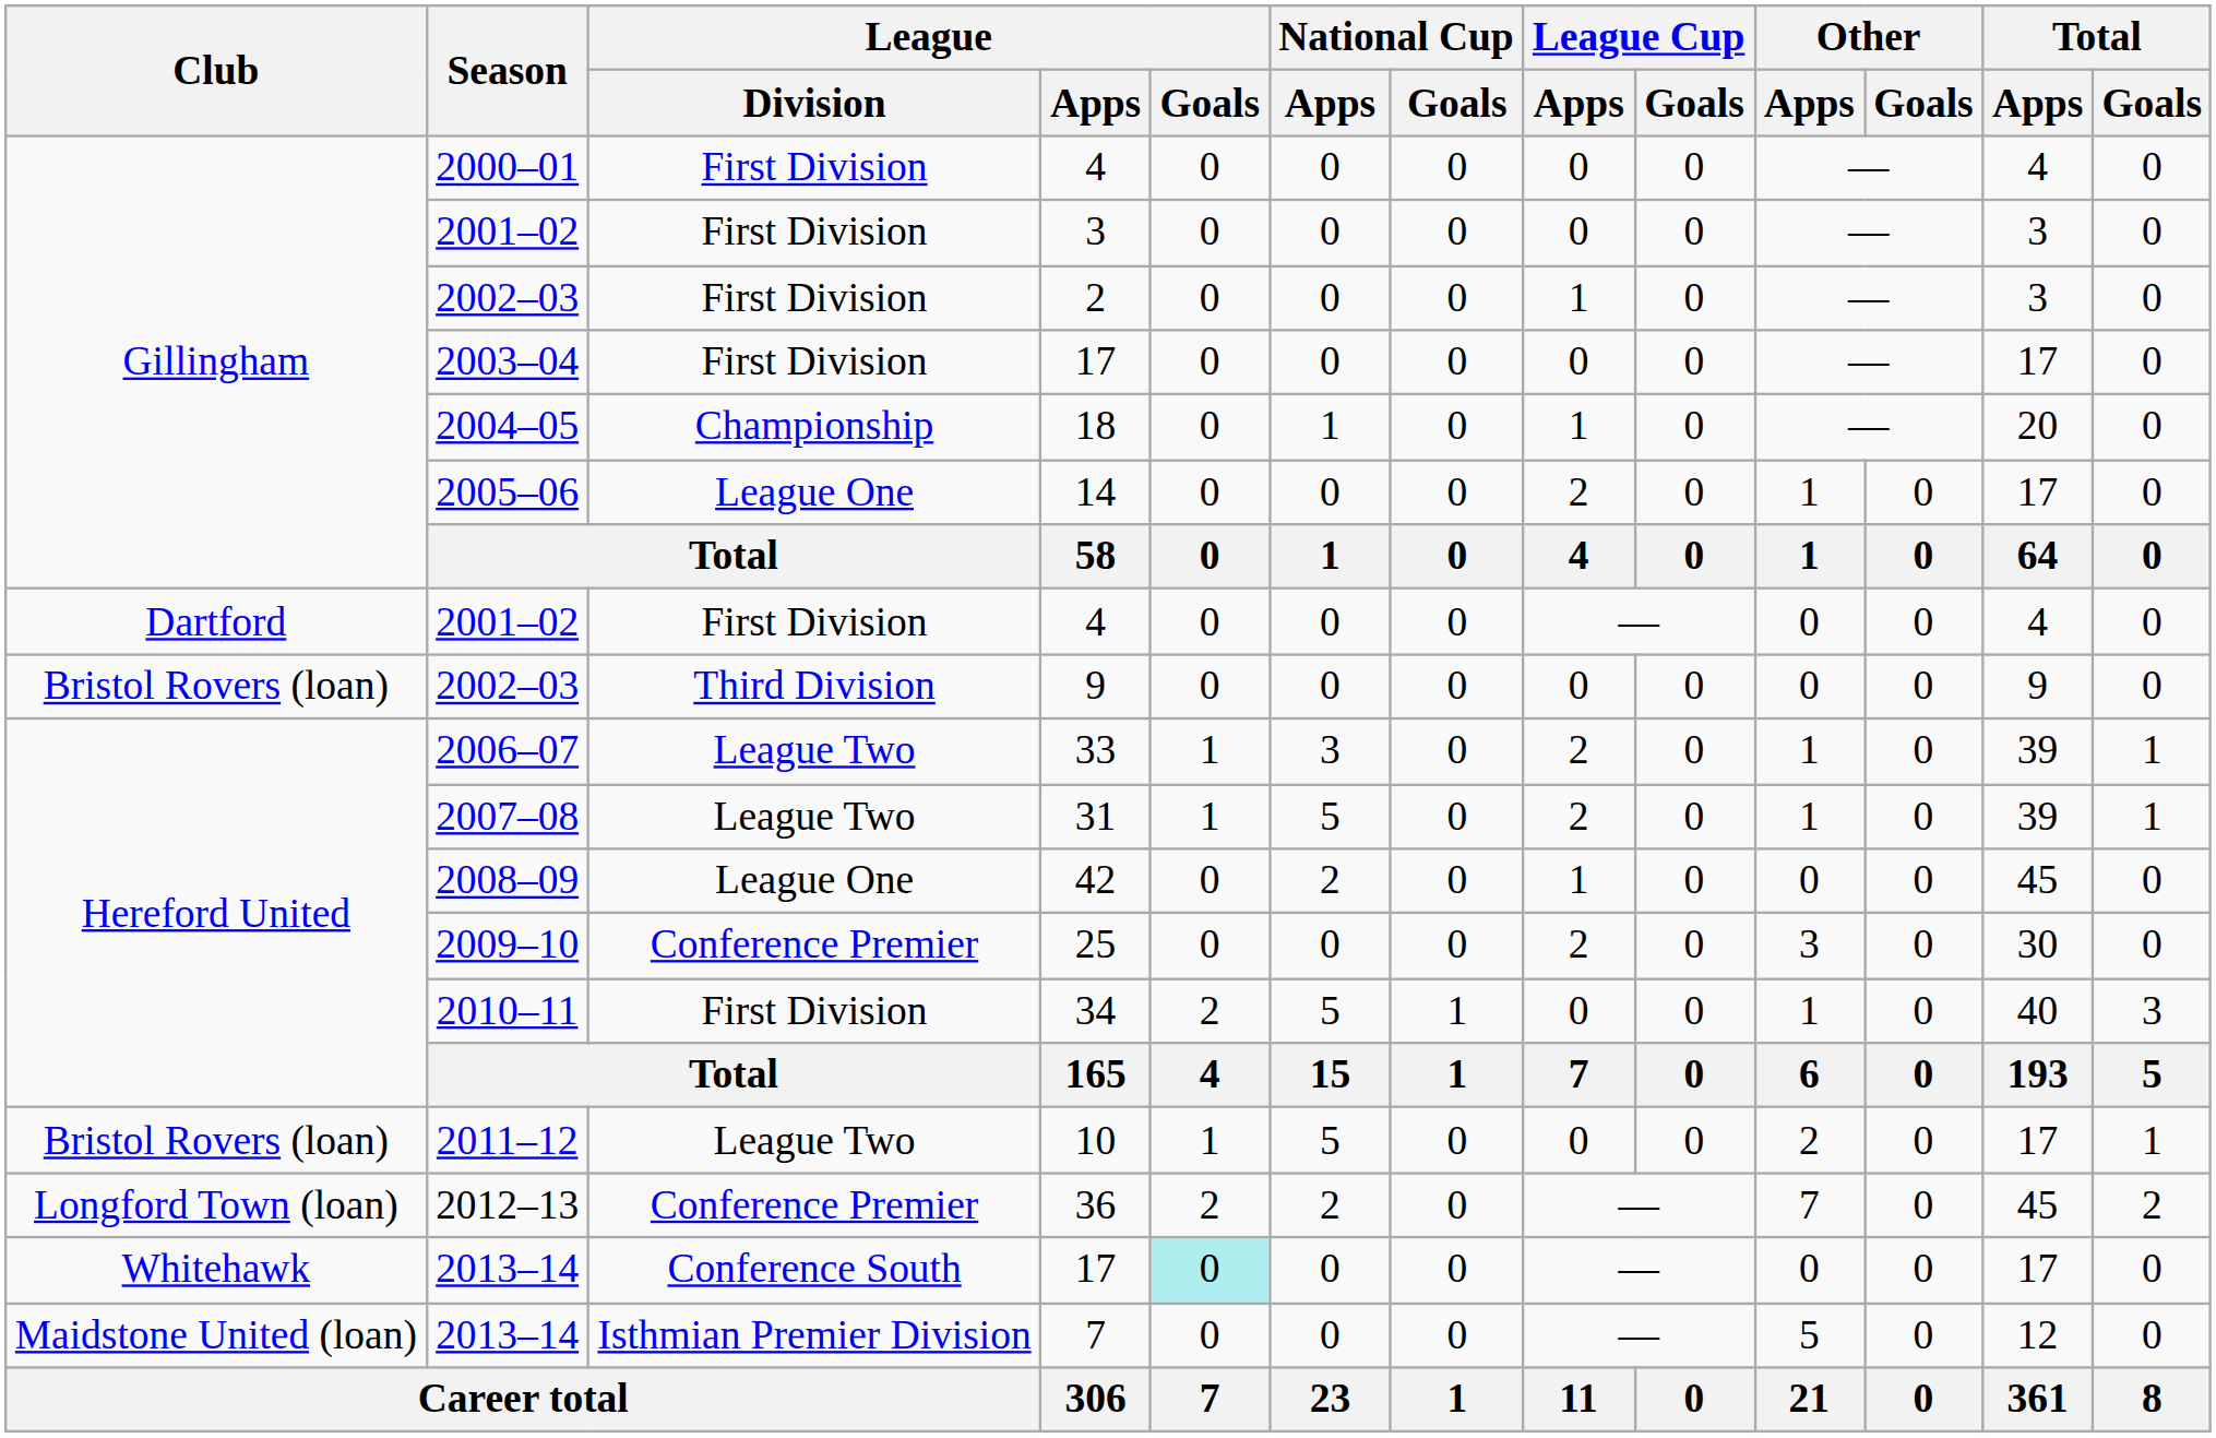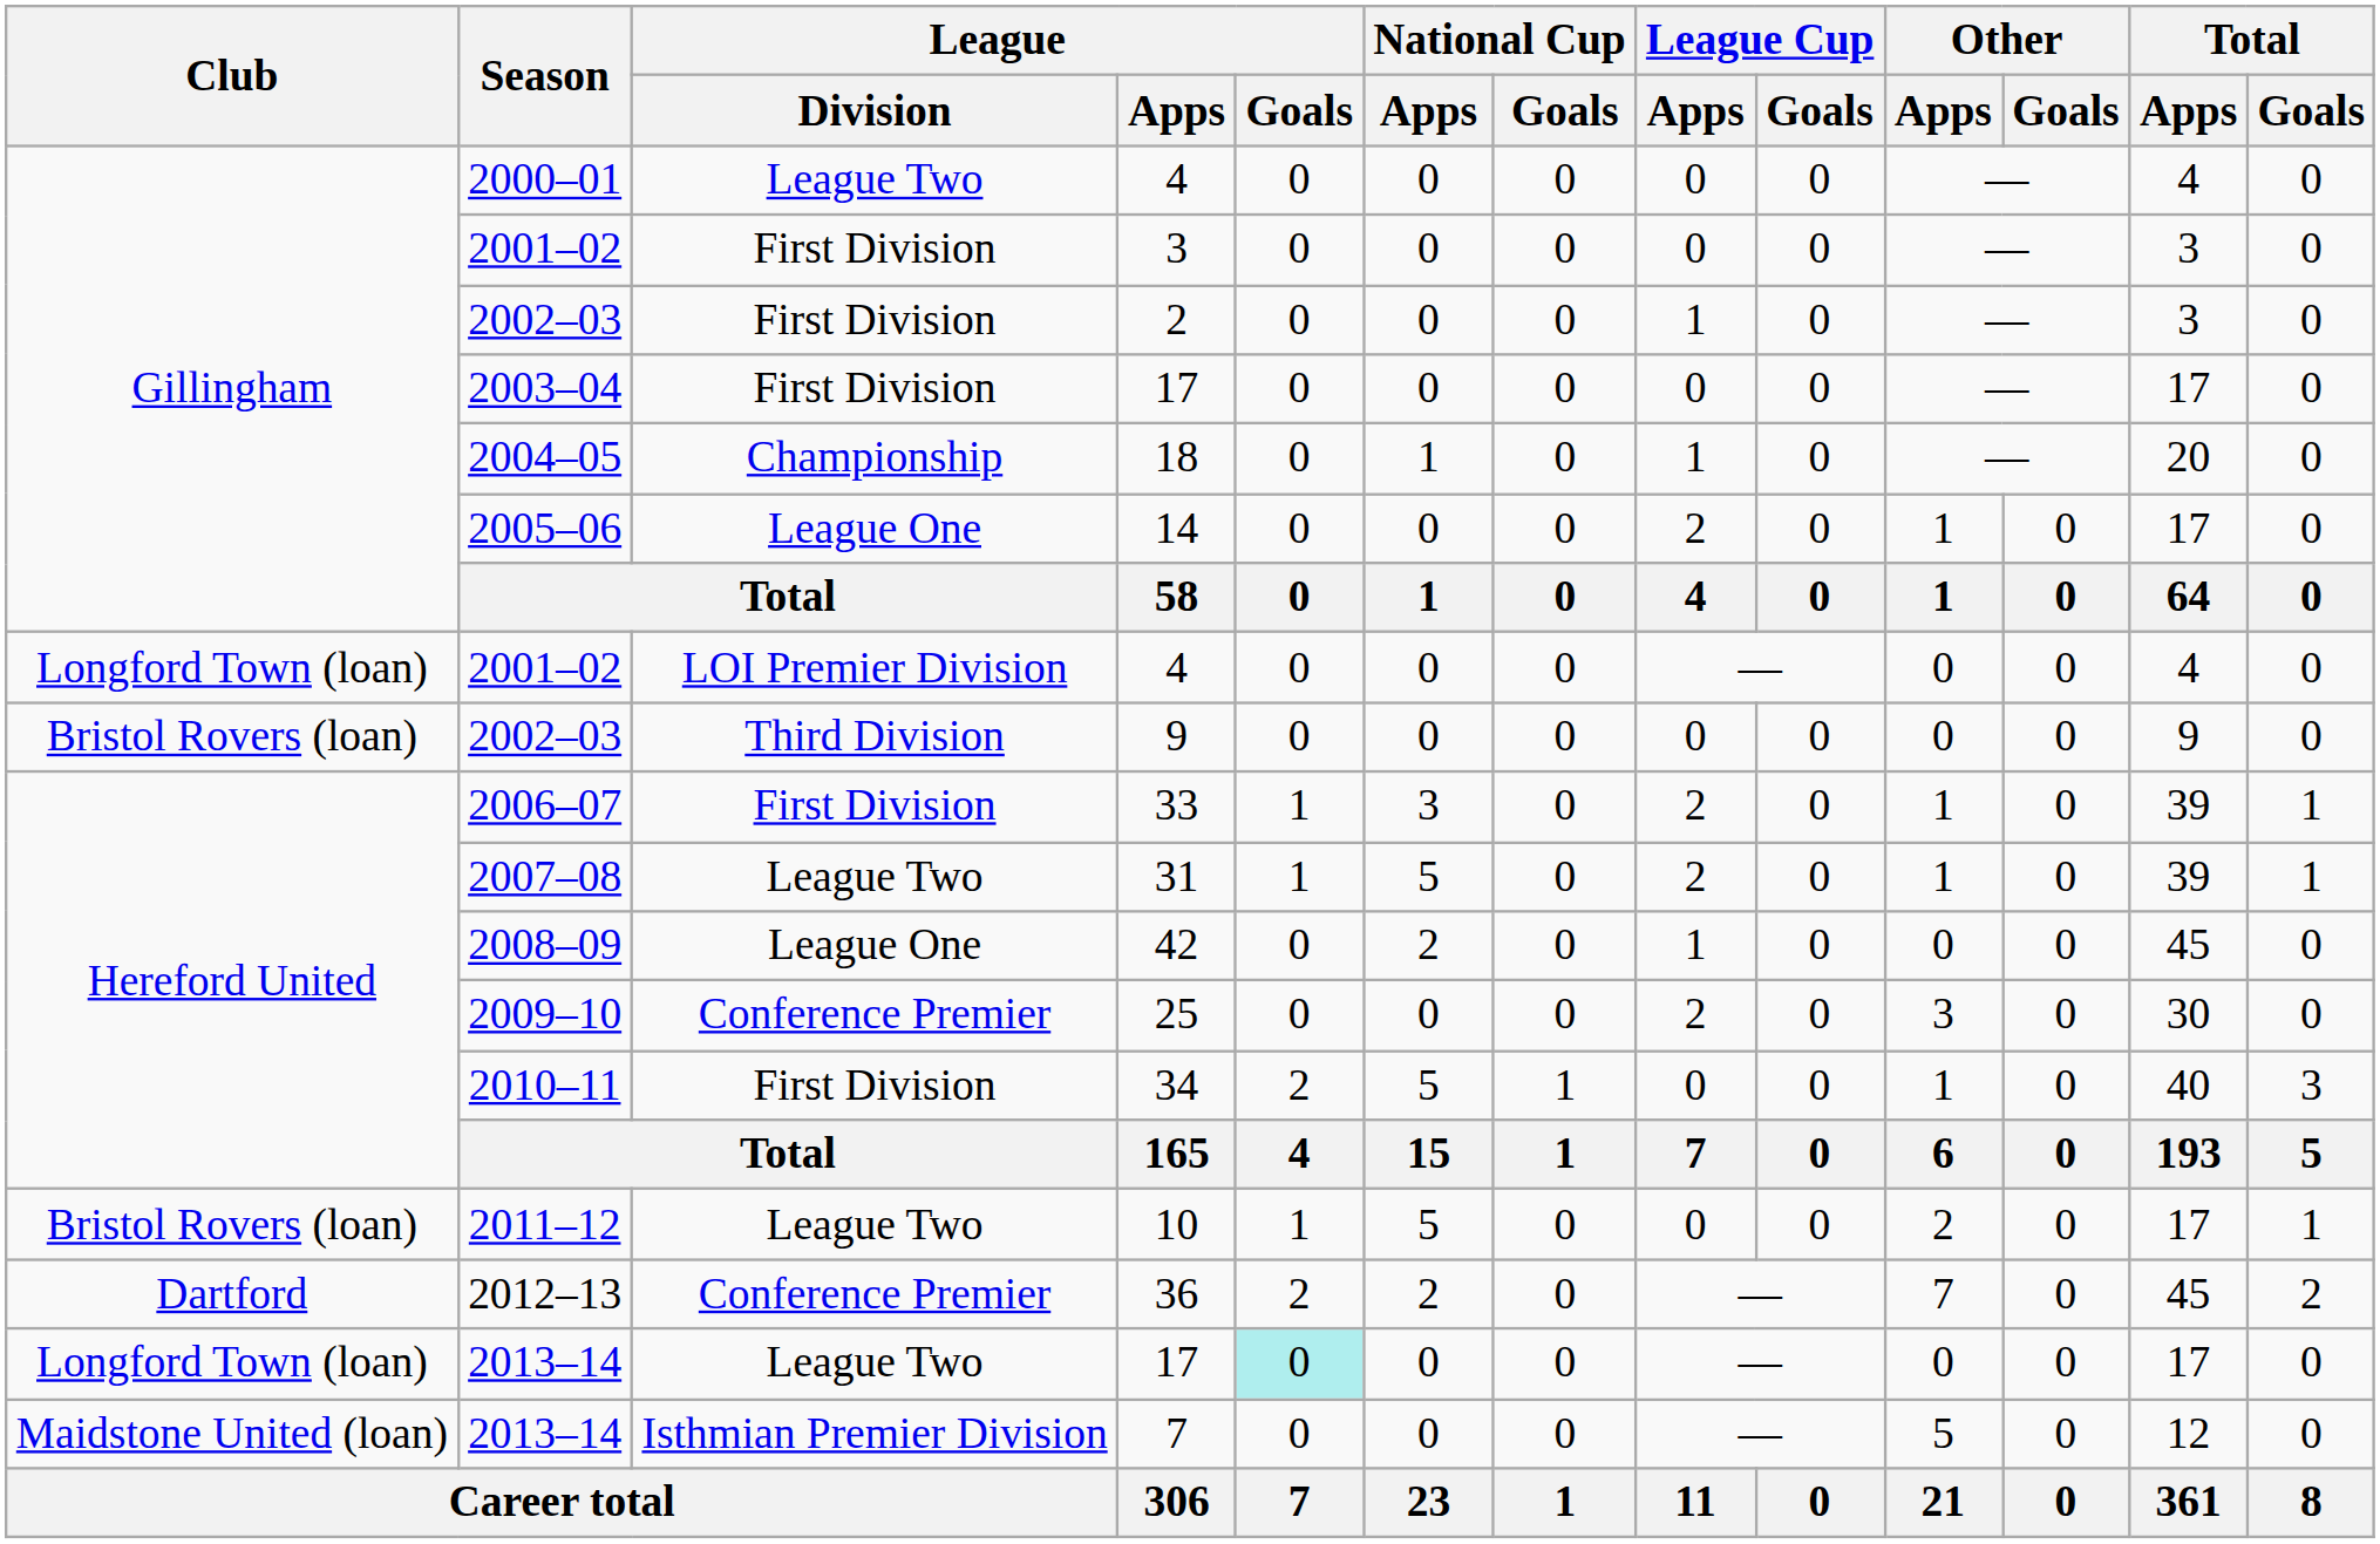2000–01 / 4 | League / Division: First Division -> League Two
2001–02 / 4 | Club: Dartford -> Longford Town (loan)
2001–02 / 4 | League / Division: First Division -> LOI Premier Division
33 | League / Division: League Two -> First Division
36 | Club: Longford Town (loan) -> Dartford
2013–14 / 17 | Club: Whitehawk -> Longford Town (loan)
2013–14 / 17 | League / Division: Conference South -> League Two
